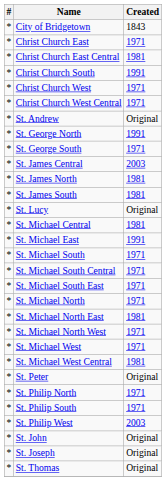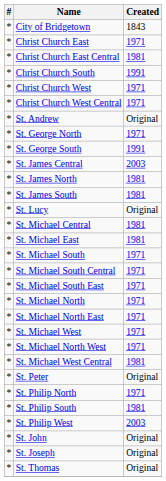St. George North | Created: 1991 -> 1971
St. George South | Created: 1971 -> 1991
St. Michael East | Created: 1991 -> 1981
St. Michael North East | Created: 1981 -> 1971
rows swapped: St. Michael North West <-> St. Michael West
St. Philip South | Created: 1971 -> 1981
